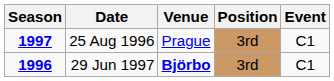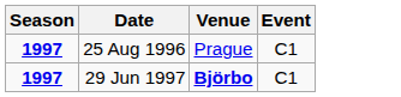- column: Position | 3rd | 3rd
29 Jun 1997 | Season: 1996 -> 1997
